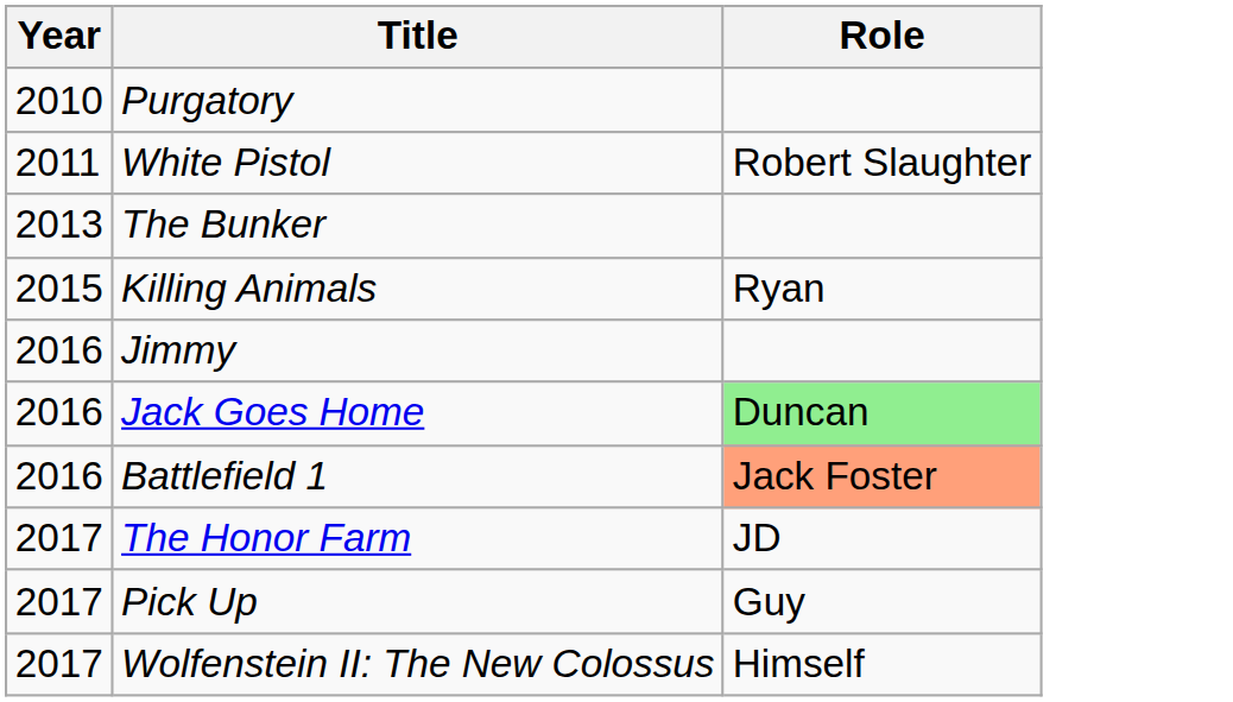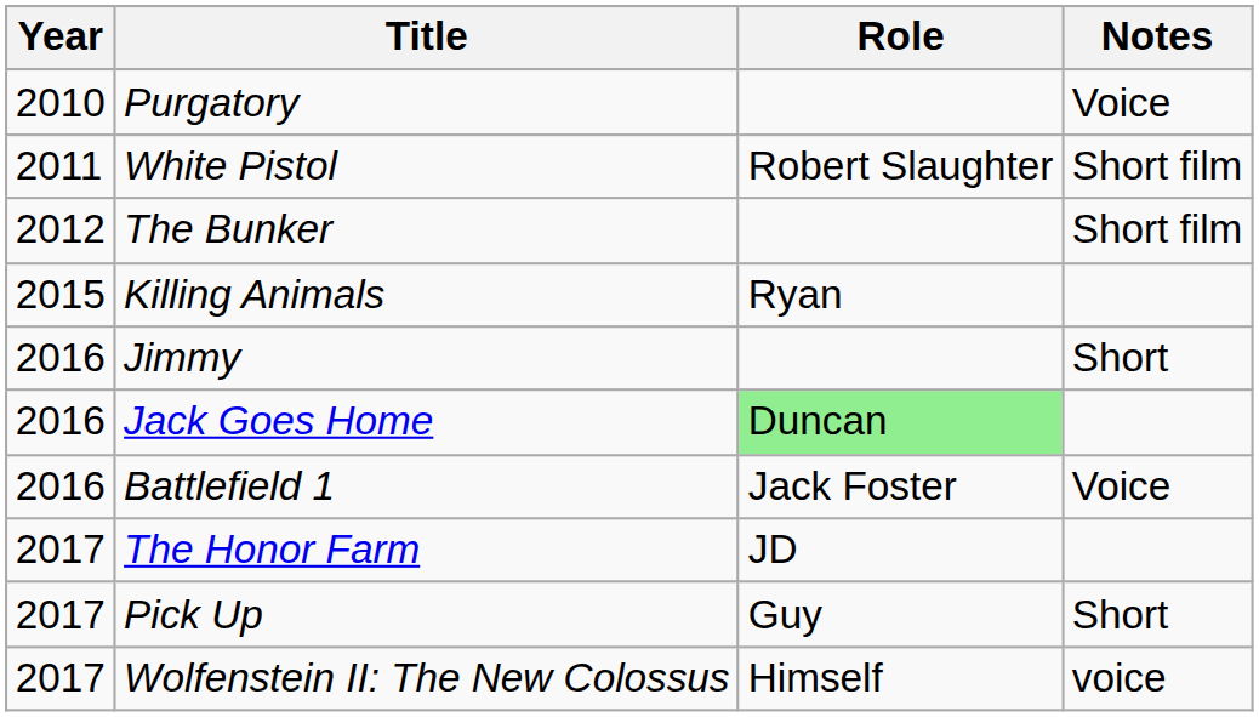+ column: Notes | Voice | Short film | Short film | Short | Voice | Short | voice
The Bunker | Year: 2013 -> 2012
Battlefield 1 | Role: lightsalmon background -> no background
